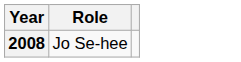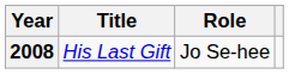+ column: Title | His Last Gift
